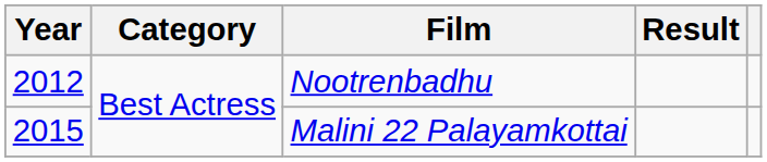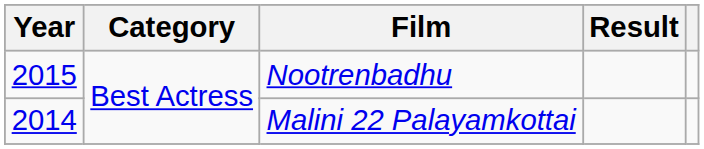Nootrenbadhu | Year: 2012 -> 2015
Malini 22 Palayamkottai | Year: 2015 -> 2014
